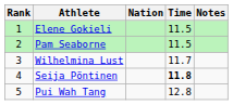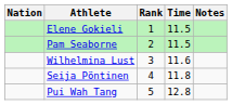columns swapped: Rank <-> Nation
Wilhelmina Lust | Time: 11.7 -> 11.6
Seija Pöntinen | Time: bold -> normal
